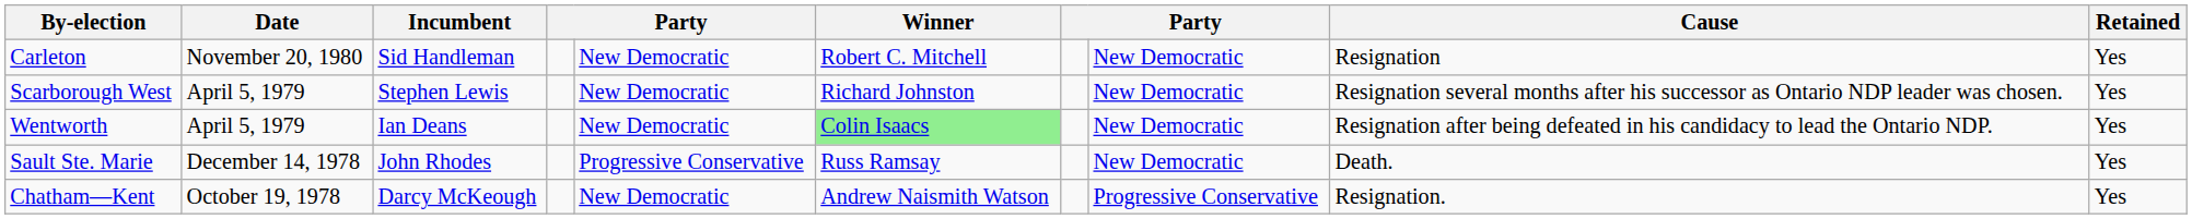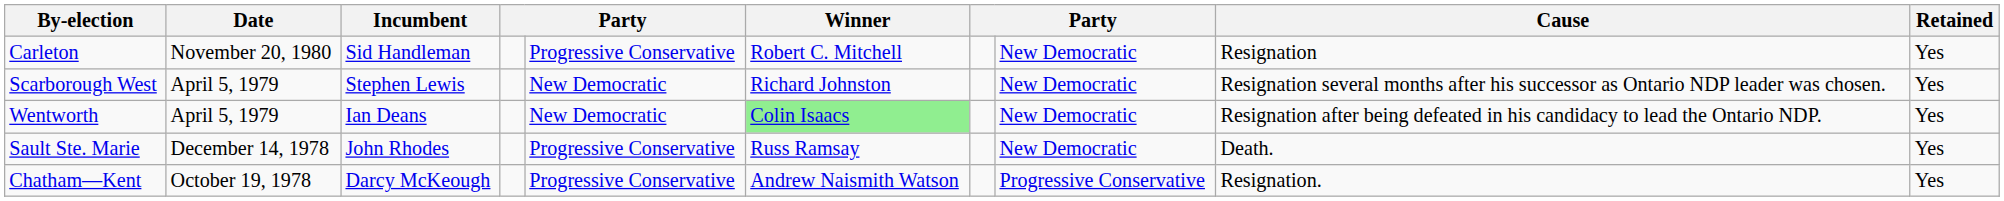Carleton | column 5: New Democratic -> Progressive Conservative
Chatham—Kent | column 5: New Democratic -> Progressive Conservative
